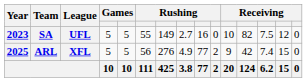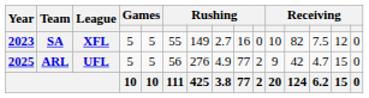SA | League: UFL -> XFL
ARL | League: XFL -> UFL
ARL | column 13: 7.4 -> 4.7
